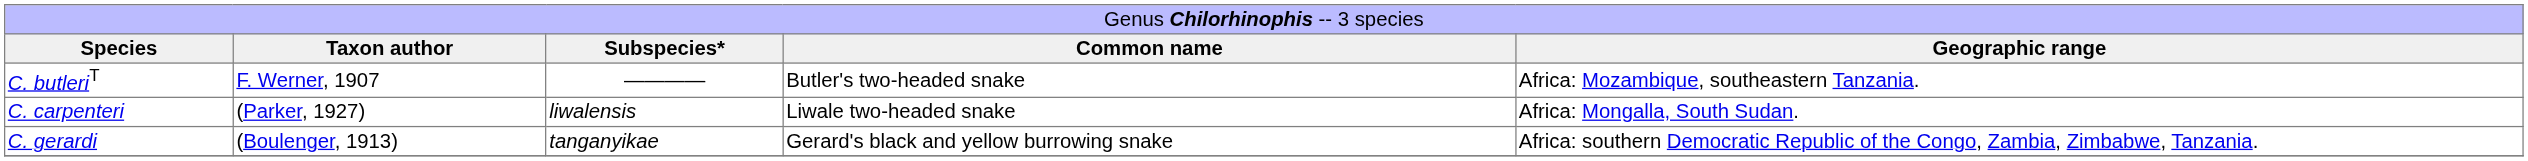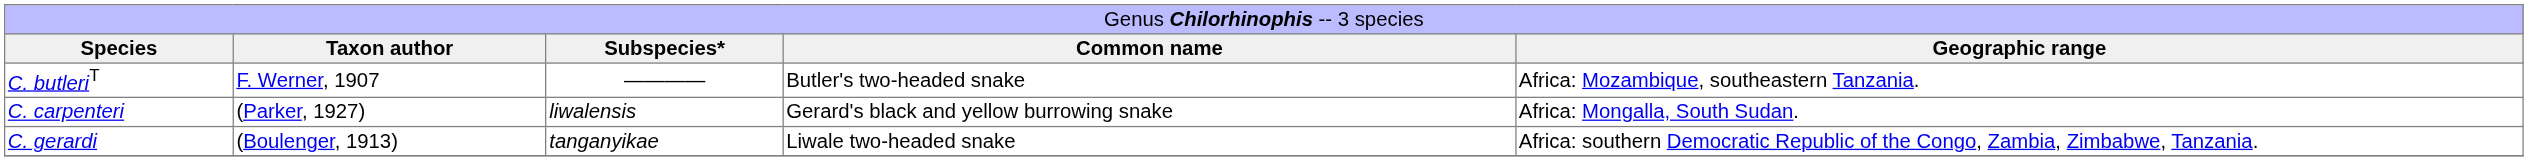C. carpenteri | column 4: Liwale two-headed snake -> Gerard's black and yellow burrowing snake
C. gerardi | column 4: Gerard's black and yellow burrowing snake -> Liwale two-headed snake
